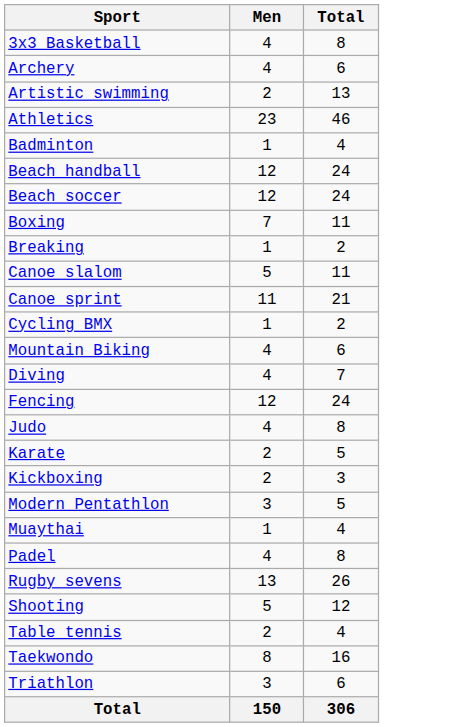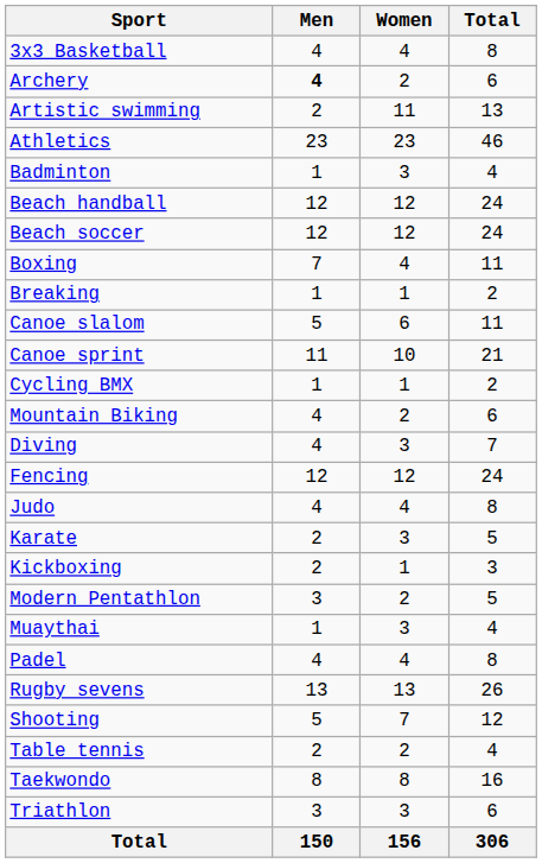+ column: Women | 4 | 2 | 11 | 23 | 3 | 12 | 12 | 4 | 1 | 6 | 10 | 1 | 2 | 3 | 12 | 4 | 3 | 1 | 2 | 3 | 4 | 13 | 7 | 2 | 8 | 3 | 156
Archery | Men: normal -> bold
